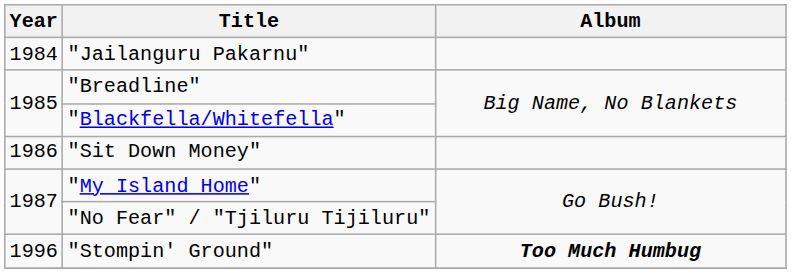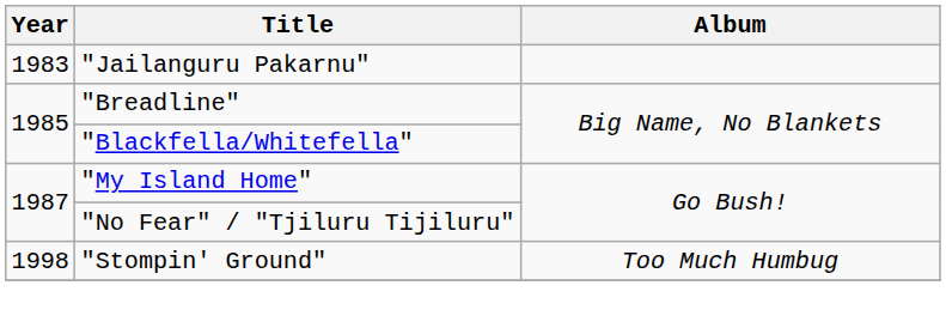"Jailanguru Pakarnu" | Year: 1984 -> 1983
- row: 1986 | "Sit Down Money"
"Stompin' Ground" | Year: 1996 -> 1998
"Stompin' Ground" | Album: bold -> normal
